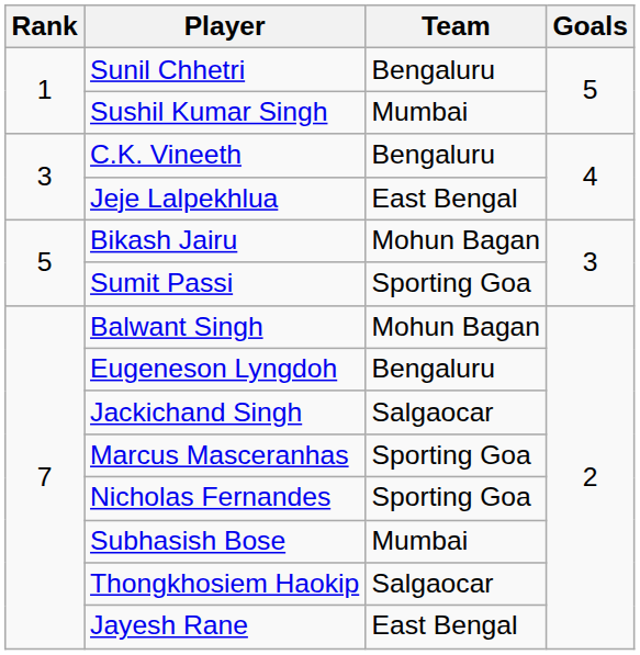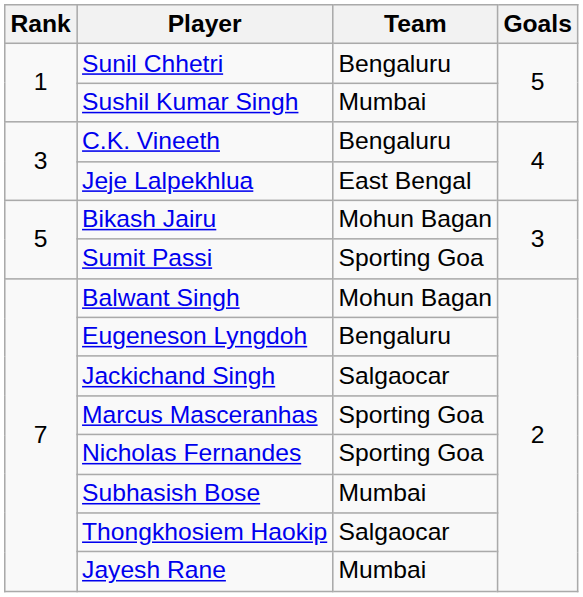Jayesh Rane | Team: East Bengal -> Mumbai
